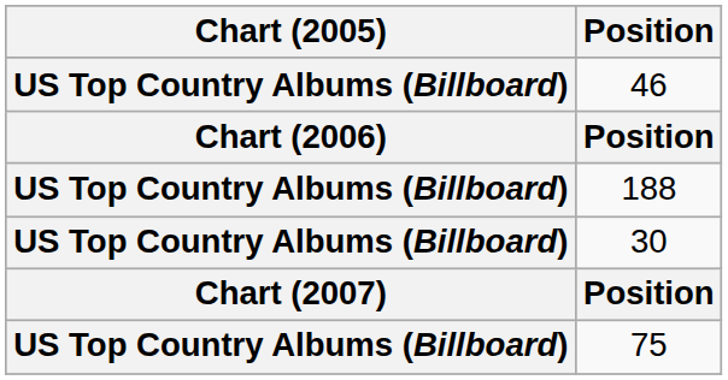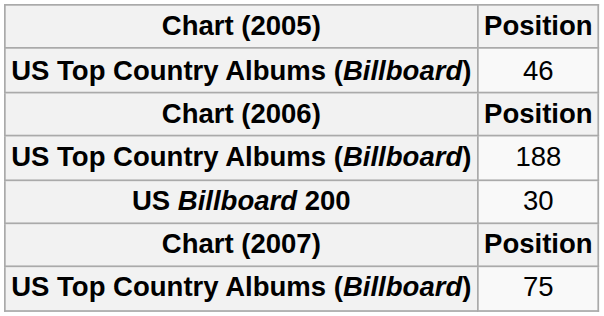30 | Chart (2005): US Top Country Albums (Billboard) -> US Billboard 200
